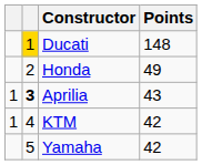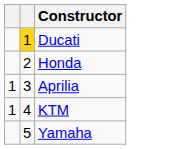- column: Points | 148 | 49 | 43 | 42 | 42
Aprilia | column 2: bold -> normal
